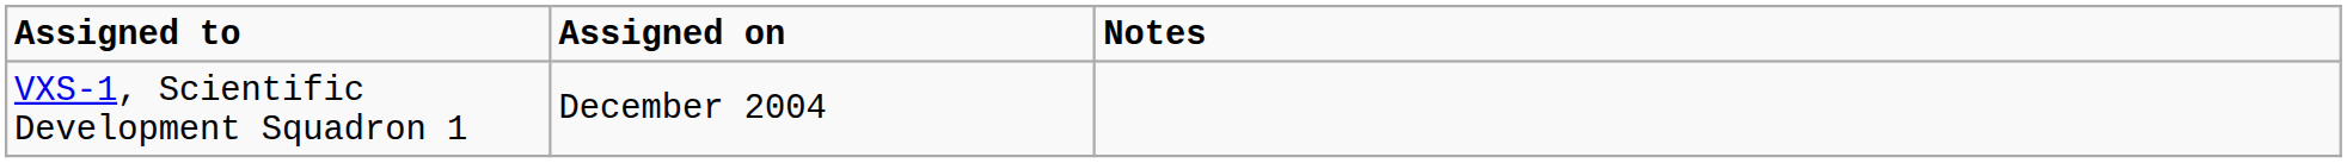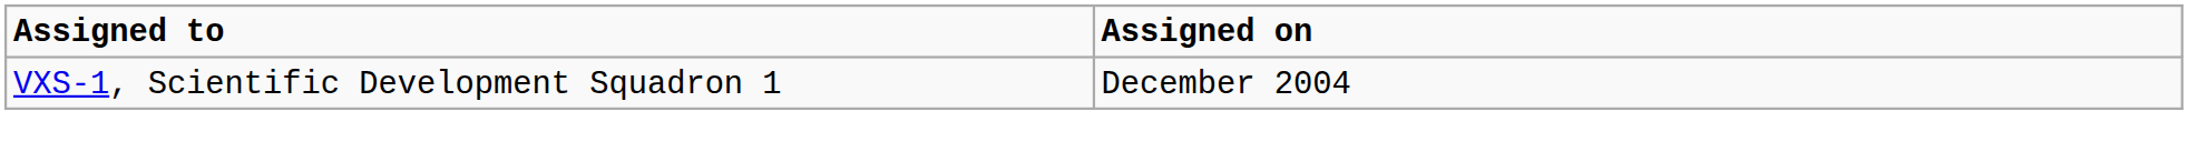- column: Notes
